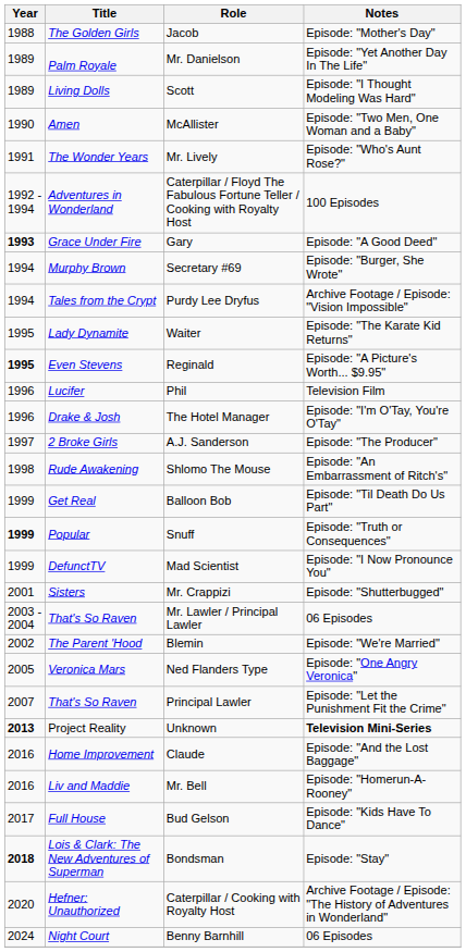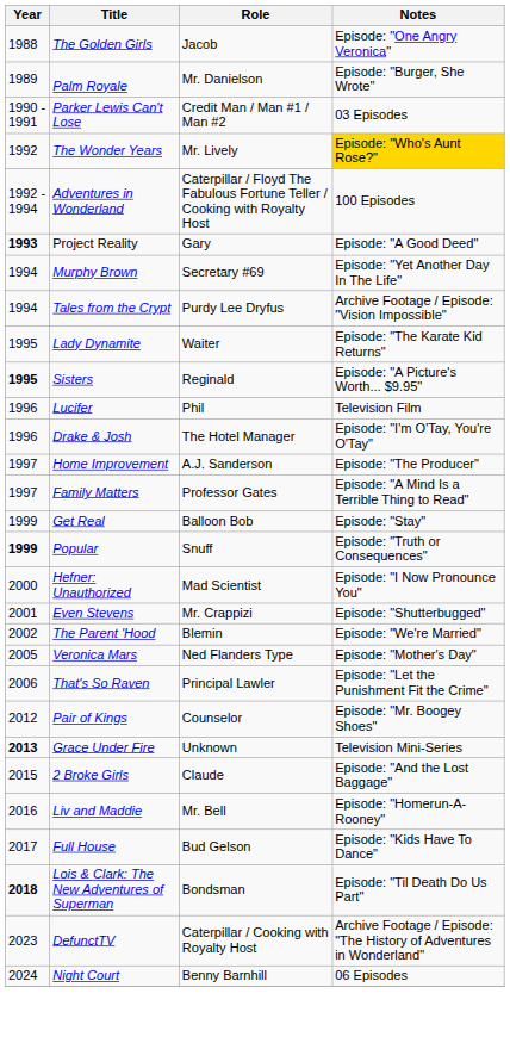Jacob | Notes: Episode: "Mother's Day" -> Episode: "One Angry Veronica"
Mr. Danielson | Notes: Episode: "Yet Another Day In The Life" -> Episode: "Burger, She Wrote"
- row: 1989 | Living Dolls | Scott | Episode: "I Thought Modeling Was Hard"
- row: 1990 | Amen | McAllister | Episode: "Two Men, One Woman and a Baby"
+ row: 1990 - 1991 | Parker Lewis Can't Lose | Credit Man / Man #1 / Man #2 | 03 Episodes
Mr. Lively | Year: 1991 -> 1992
Mr. Lively | Notes: no background -> gold background
Gary | Title: Grace Under Fire -> Project Reality
Secretary #69 | Notes: Episode: "Burger, She Wrote" -> Episode: "Yet Another Day In The Life"
Reginald | Title: Even Stevens -> Sisters
A.J. Sanderson | Title: 2 Broke Girls -> Home Improvement
+ row: 1997 | Family Matters | Professor Gates | Episode: "A Mind Is a Terrible Thing to Read"
- row: 1998 | Rude Awakening | Shlomo The Mouse | Episode: "An Embarrassment of Ritch's"
Balloon Bob | Notes: Episode: "Til Death Do Us Part" -> Episode: "Stay"
Mad Scientist | Year: 1999 -> 2000
Mad Scientist | Title: DefunctTV -> Hefner: Unauthorized
Mr. Crappizi | Title: Sisters -> Even Stevens
- row: 2003 - 2004 | That's So Raven | Mr. Lawler / Principal Lawler | 06 Episodes
Ned Flanders Type | Notes: Episode: "One Angry Veronica" -> Episode: "Mother's Day"
Principal Lawler | Year: 2007 -> 2006
+ row: 2012 | Pair of Kings | Counselor | Episode: "Mr. Boogey Shoes"
Unknown | Title: Project Reality -> Grace Under Fire
Unknown | Notes: bold -> normal
Claude | Year: 2016 -> 2015
Claude | Title: Home Improvement -> 2 Broke Girls
Bondsman | Notes: Episode: "Stay" -> Episode: "Til Death Do Us Part"
Caterpillar / Cooking with Royalty Host | Year: 2020 -> 2023
Caterpillar / Cooking with Royalty Host | Title: Hefner: Unauthorized -> DefunctTV
